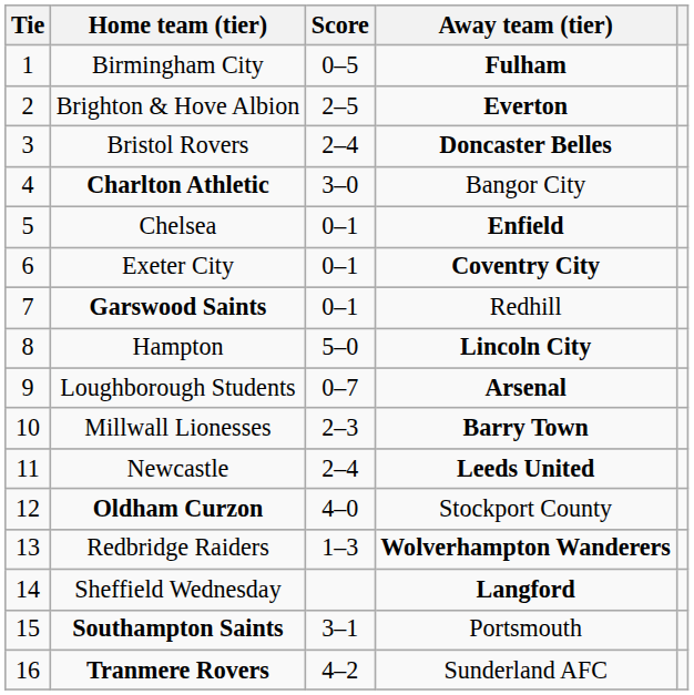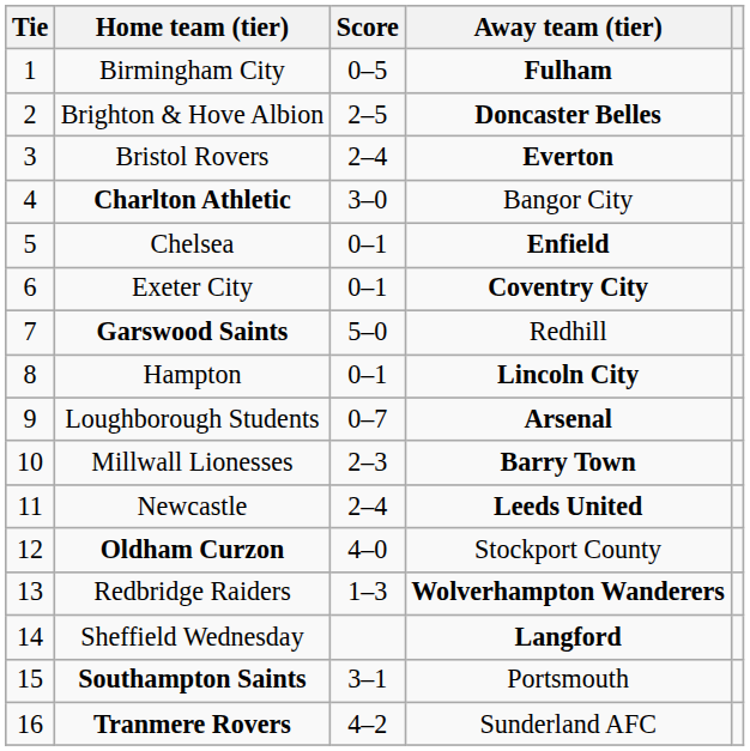Brighton & Hove Albion | Away team (tier): Everton -> Doncaster Belles
Bristol Rovers | Away team (tier): Doncaster Belles -> Everton
Garswood Saints | Score: 0–1 -> 5–0
Hampton | Score: 5–0 -> 0–1
